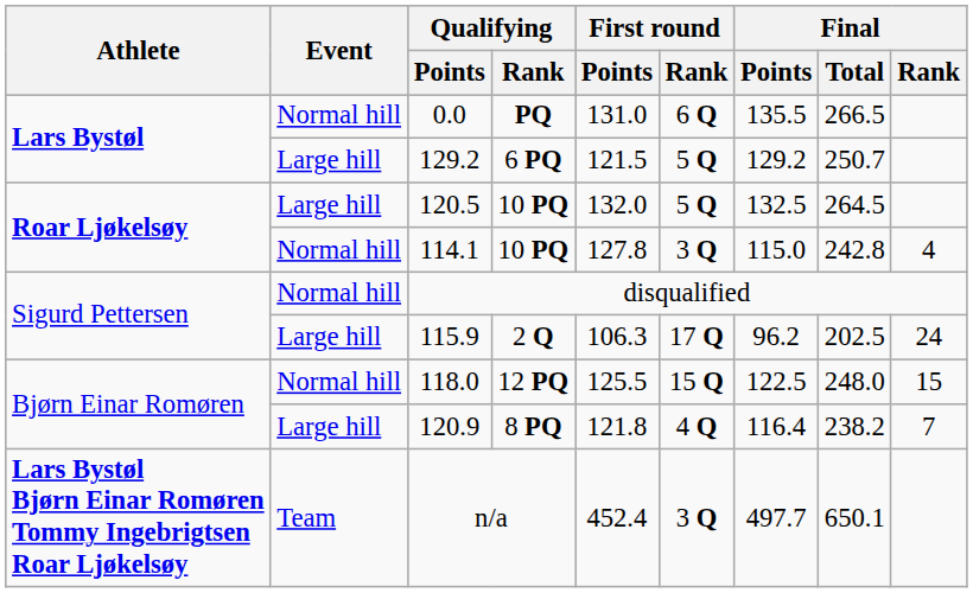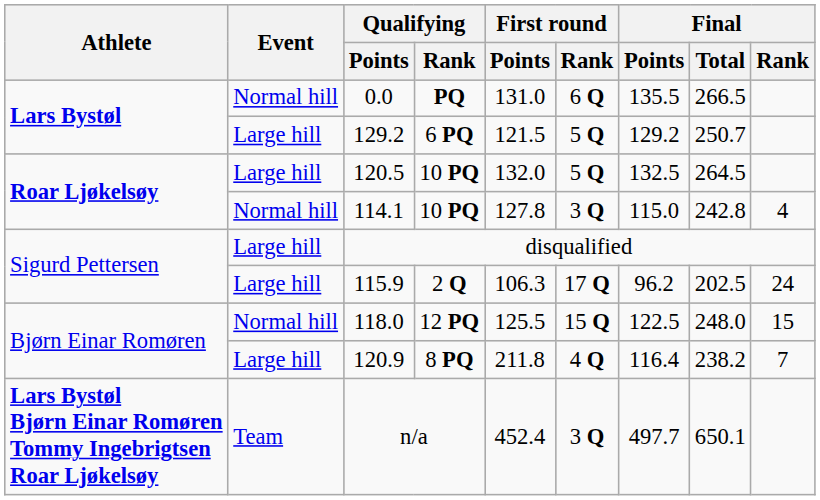disqualified | Event: Normal hill -> Large hill
120.9 | First round / Points: 121.8 -> 211.8
